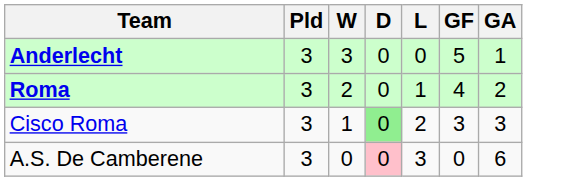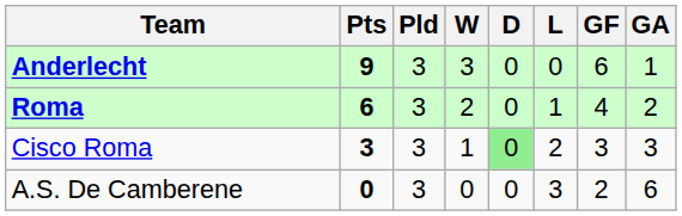+ column: Pts | 9 | 6 | 3 | 0
Anderlecht | GF: 5 -> 6
A.S. De Camberene | D: pink background -> no background
A.S. De Camberene | GF: 0 -> 2
